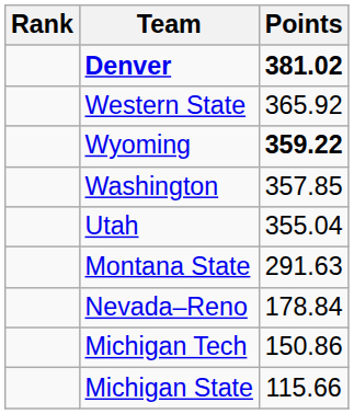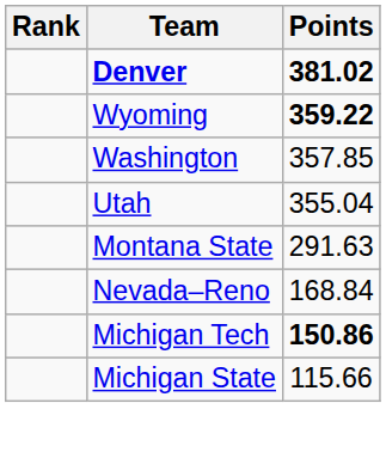- row: Western State | 365.92
Nevada–Reno | Points: 178.84 -> 168.84
Michigan Tech | Points: normal -> bold
